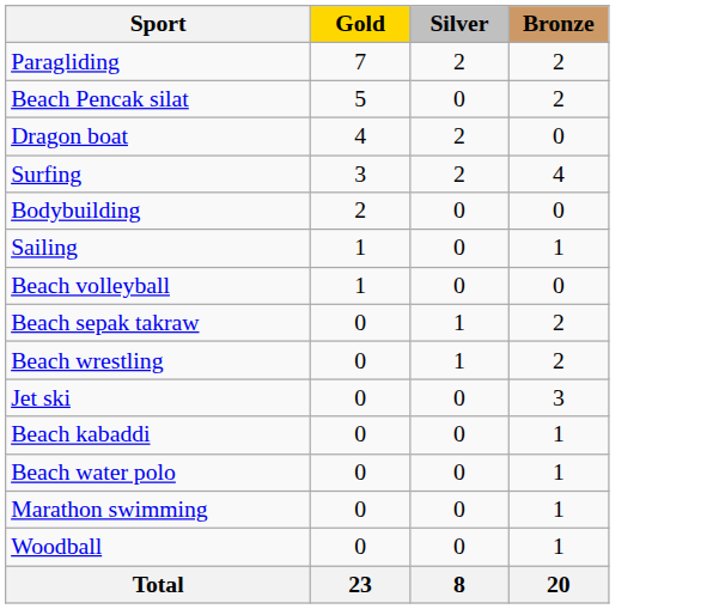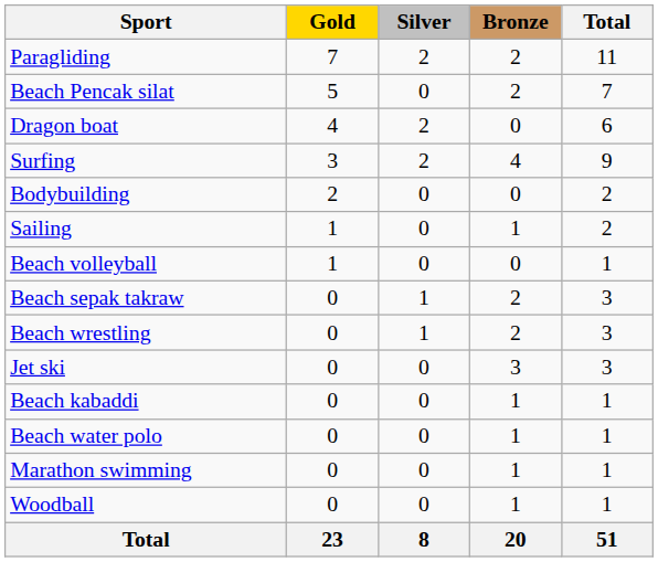+ column: Total | 11 | 7 | 6 | 9 | 2 | 2 | 1 | 3 | 3 | 3 | 1 | 1 | 1 | 1 | 51
